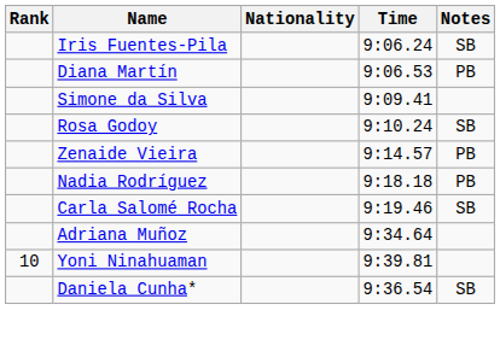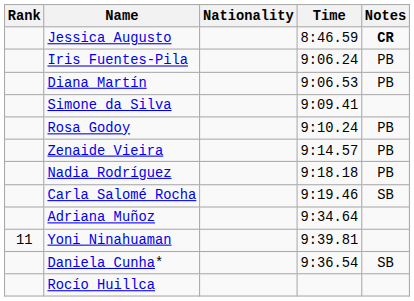+ row: Jessica Augusto | 8:46.59 | CR
Iris Fuentes-Pila | Notes: SB -> PB
Rosa Godoy | Notes: SB -> PB
Yoni Ninahuaman | Rank: 10 -> 11
+ row: Rocío Huillca
